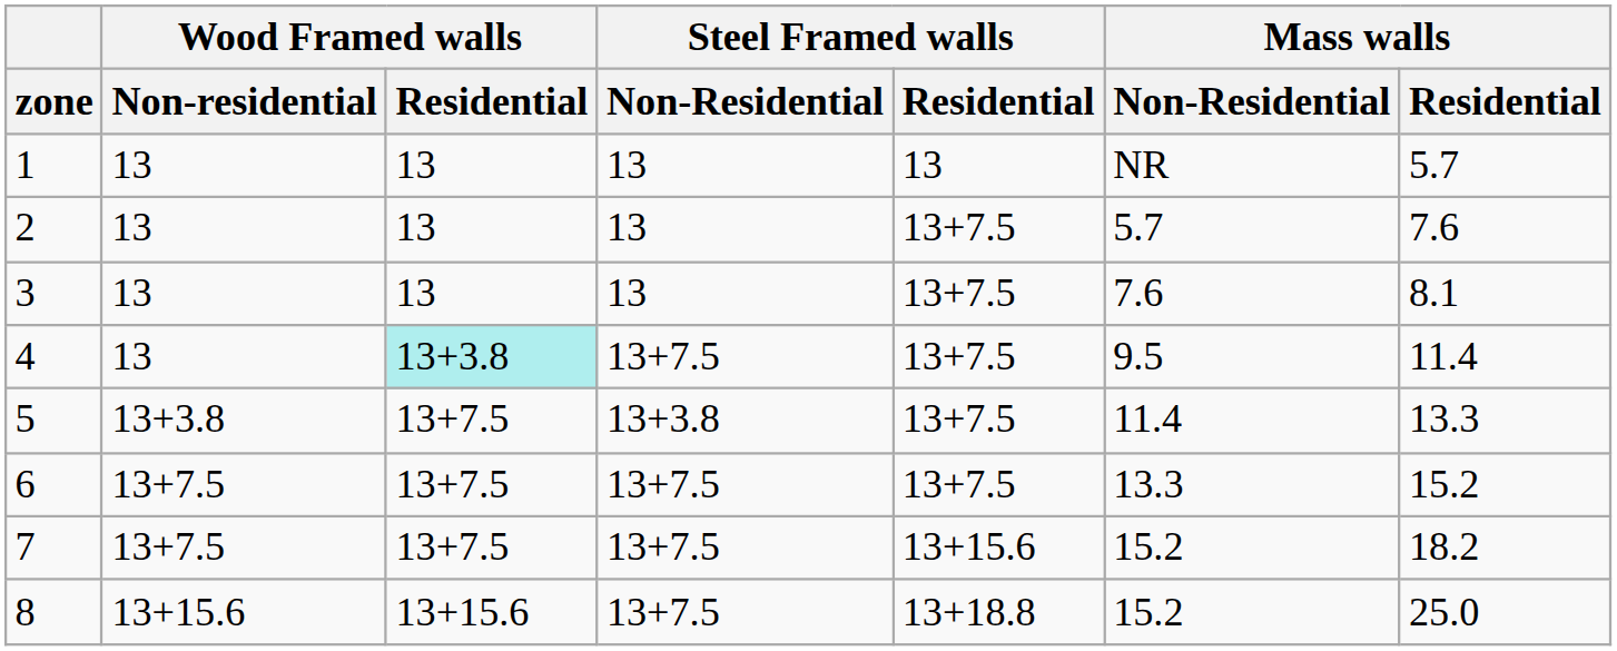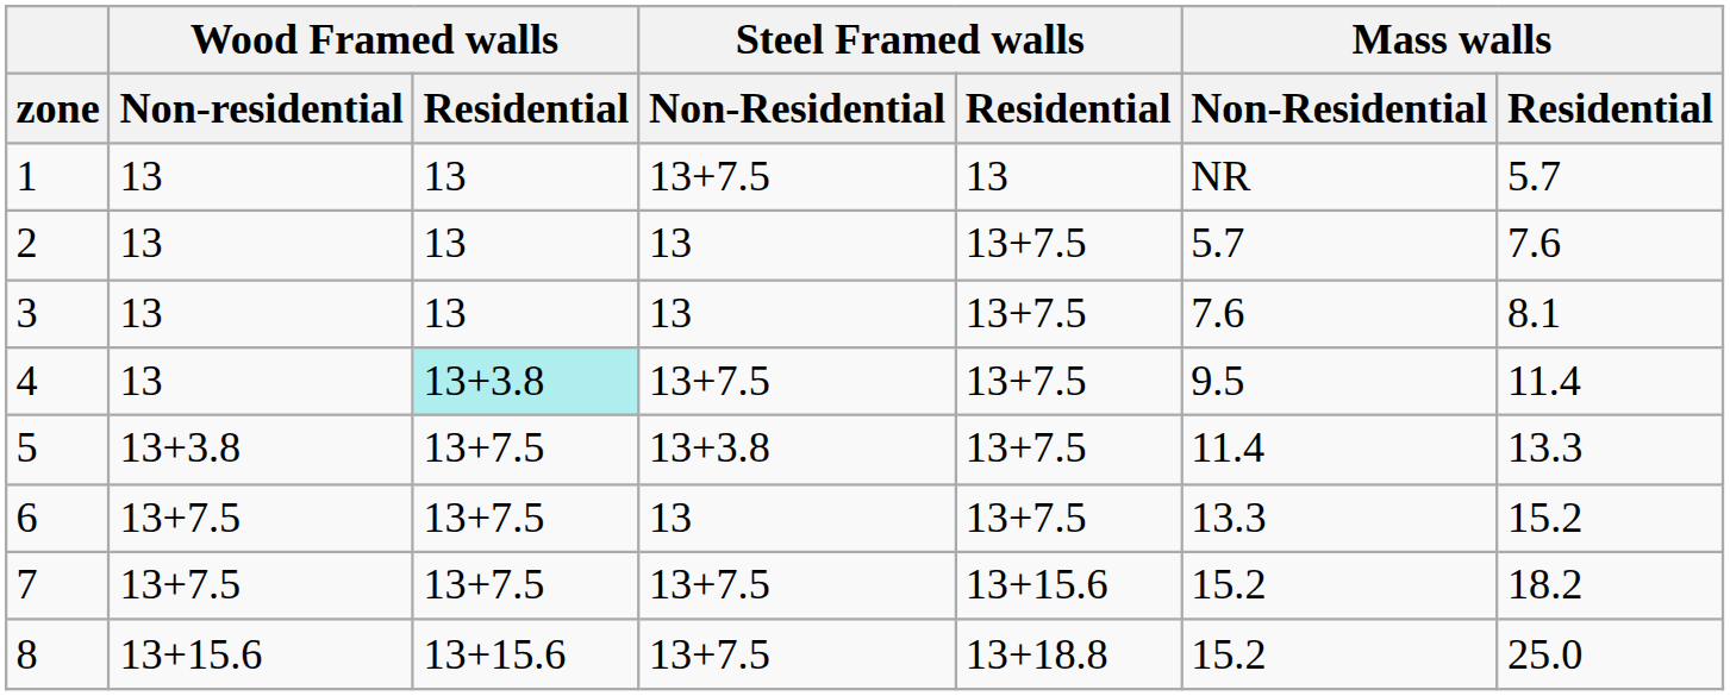1 | Steel Framed walls / Non-Residential: 13 -> 13+7.5
6 | Steel Framed walls / Non-Residential: 13+7.5 -> 13
